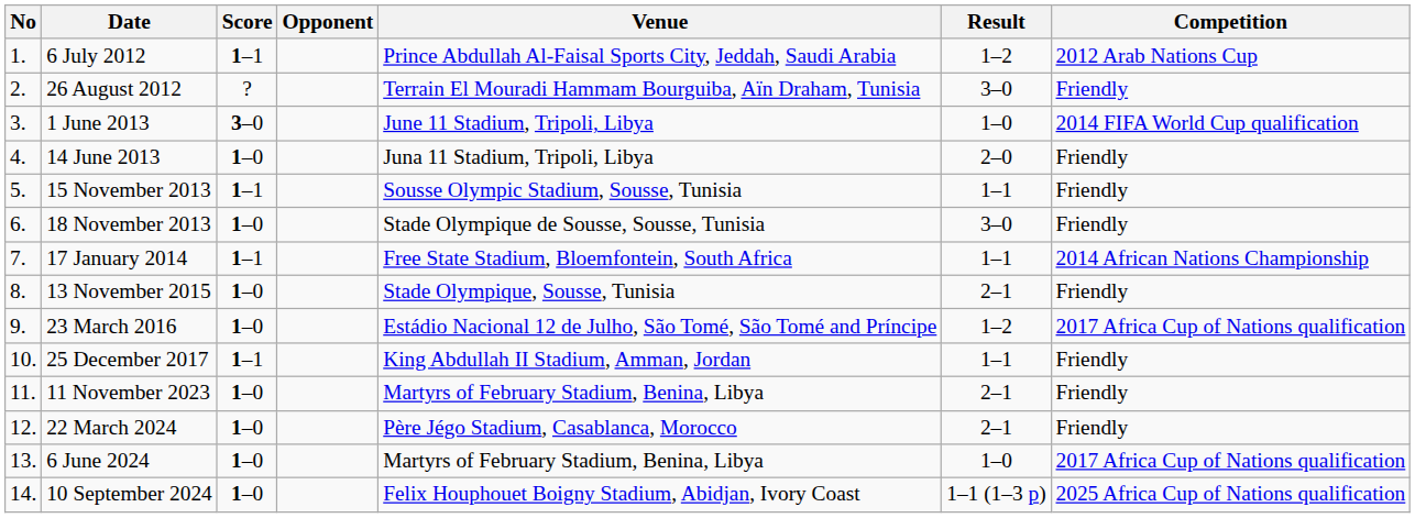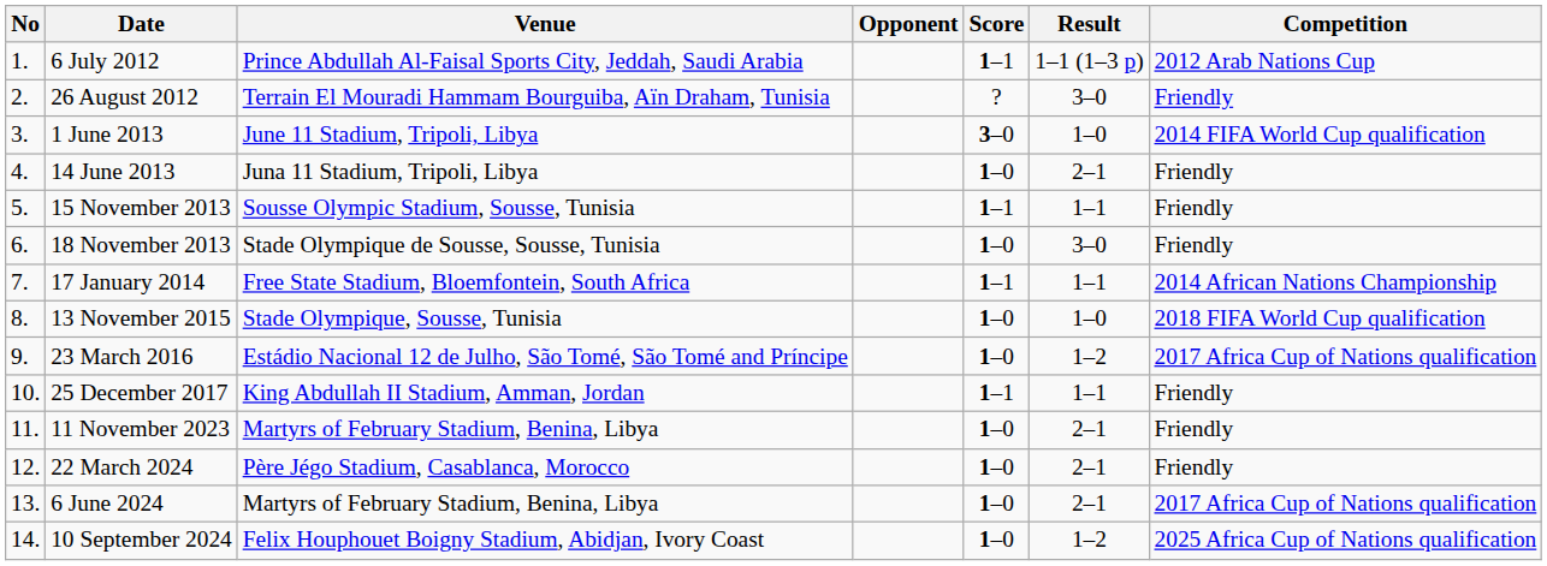columns swapped: Venue <-> Score
6 July 2012 | Result: 1–2 -> 1–1 (1–3 p)
14 June 2013 | Result: 2–0 -> 2–1
13 November 2015 | Result: 2–1 -> 1–0
13 November 2015 | Competition: Friendly -> 2018 FIFA World Cup qualification
6 June 2024 | Result: 1–0 -> 2–1
10 September 2024 | Result: 1–1 (1–3 p) -> 1–2
